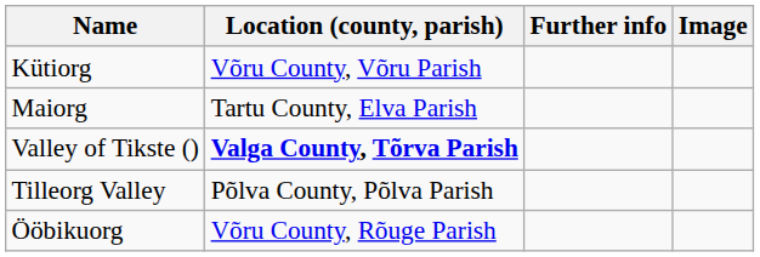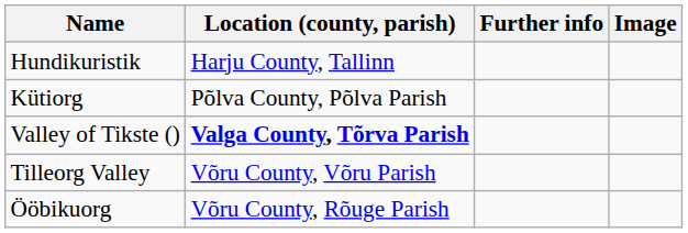+ row: Hundikuristik | Harju County, Tallinn
Kütiorg | Location (county, parish): Võru County, Võru Parish -> Põlva County, Põlva Parish
- row: Maiorg | Tartu County, Elva Parish
Tilleorg Valley | Location (county, parish): Põlva County, Põlva Parish -> Võru County, Võru Parish
